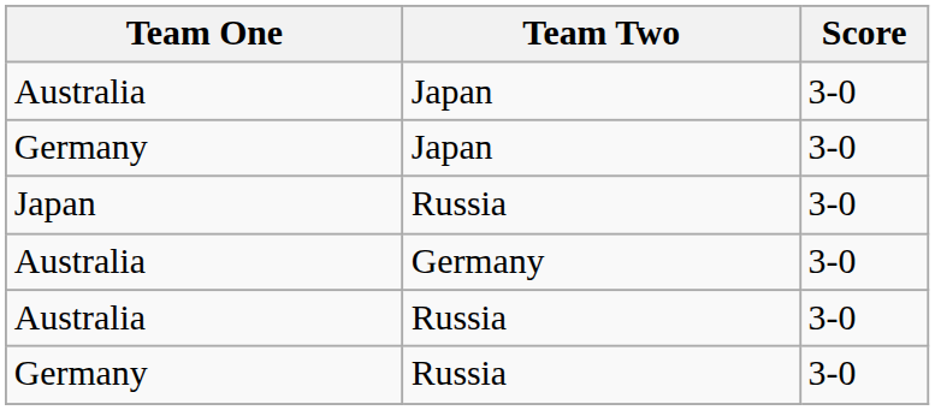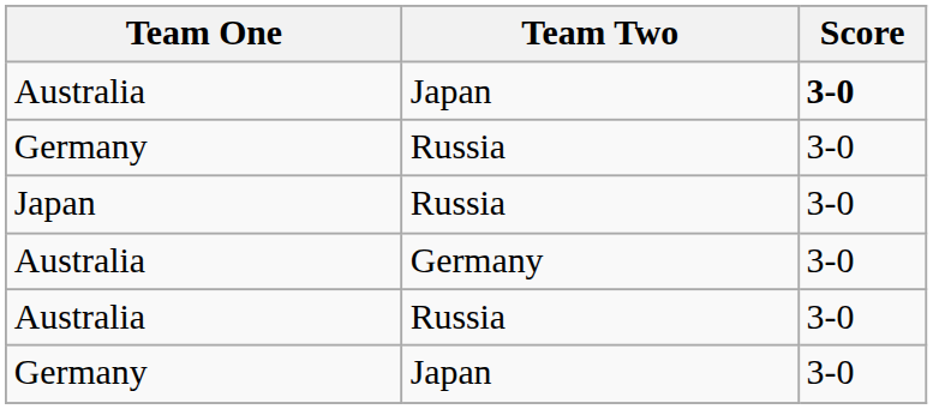Australia / Japan | Score: normal -> bold
rows swapped: Germany / Russia <-> Germany / Japan
